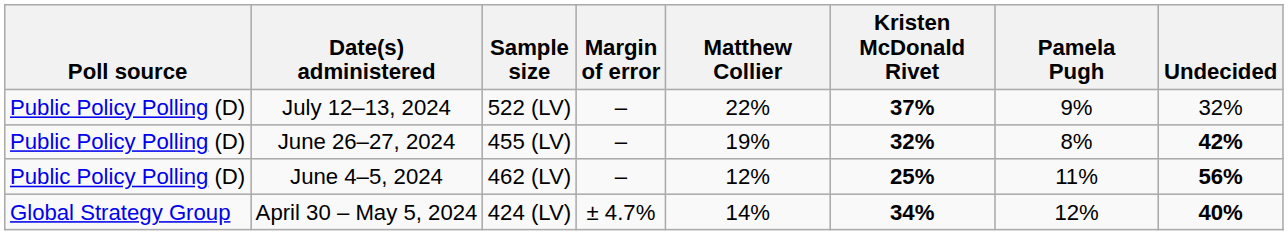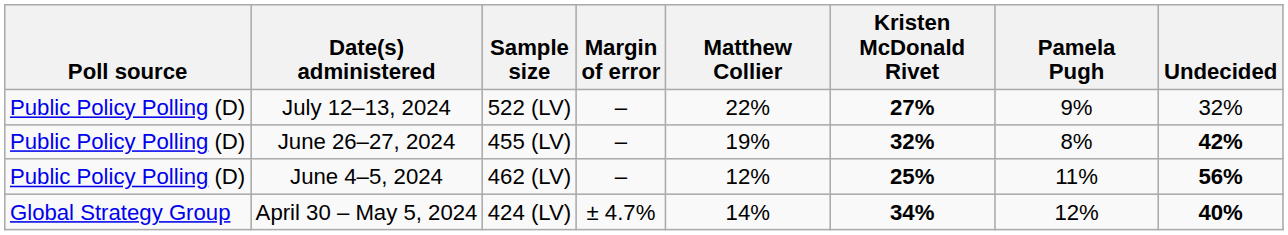July 12–13, 2024 | Kristen McDonald Rivet: 37% -> 27%
